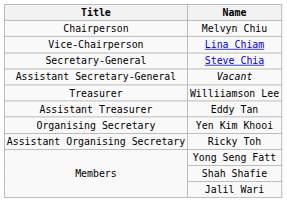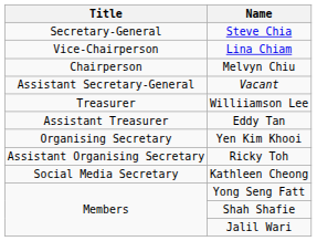rows swapped: Melvyn Chiu <-> Steve Chia
+ row: Social Media Secretary | Kathleen Cheong
